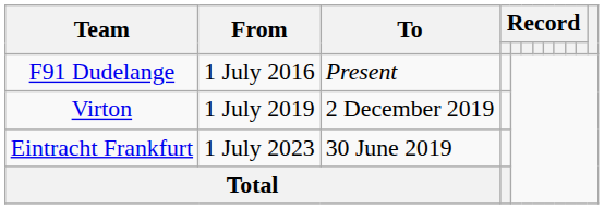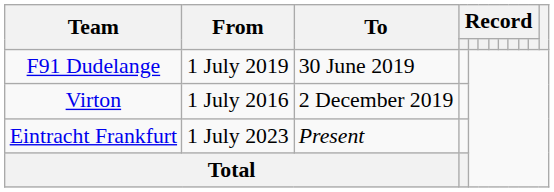F91 Dudelange | From: 1 July 2016 -> 1 July 2019
F91 Dudelange | To: Present -> 30 June 2019
Virton | From: 1 July 2019 -> 1 July 2016
Eintracht Frankfurt | To: 30 June 2019 -> Present
